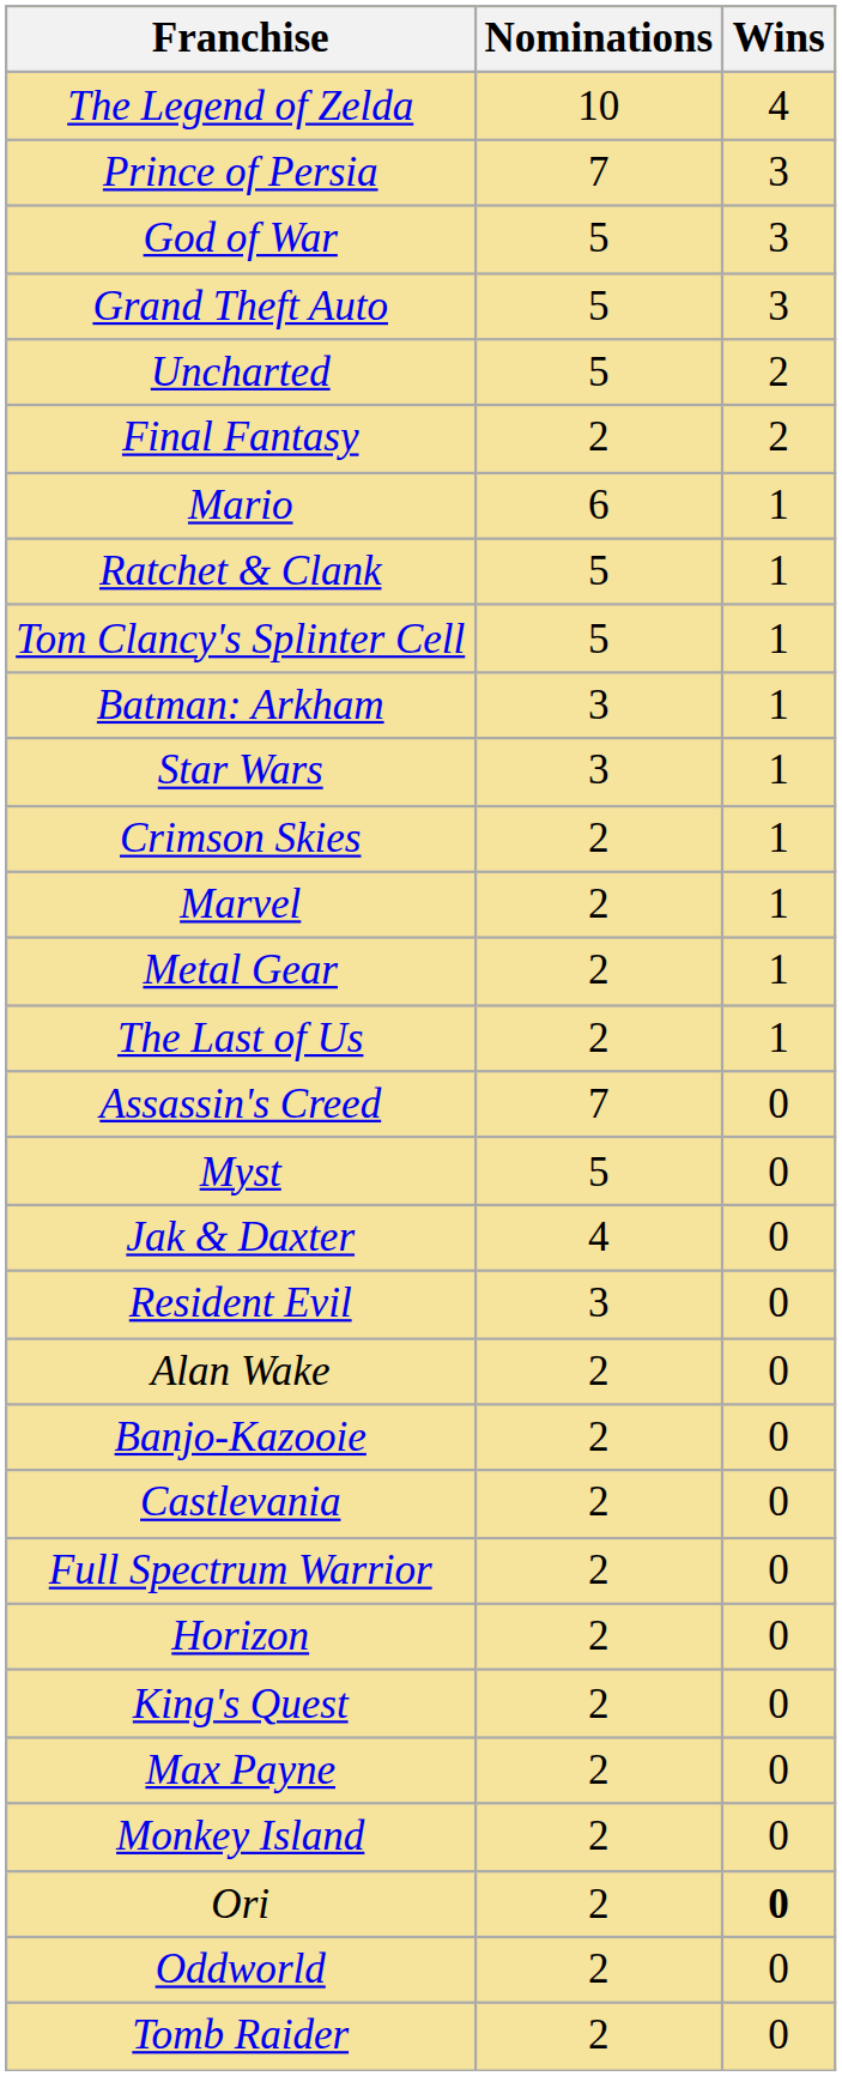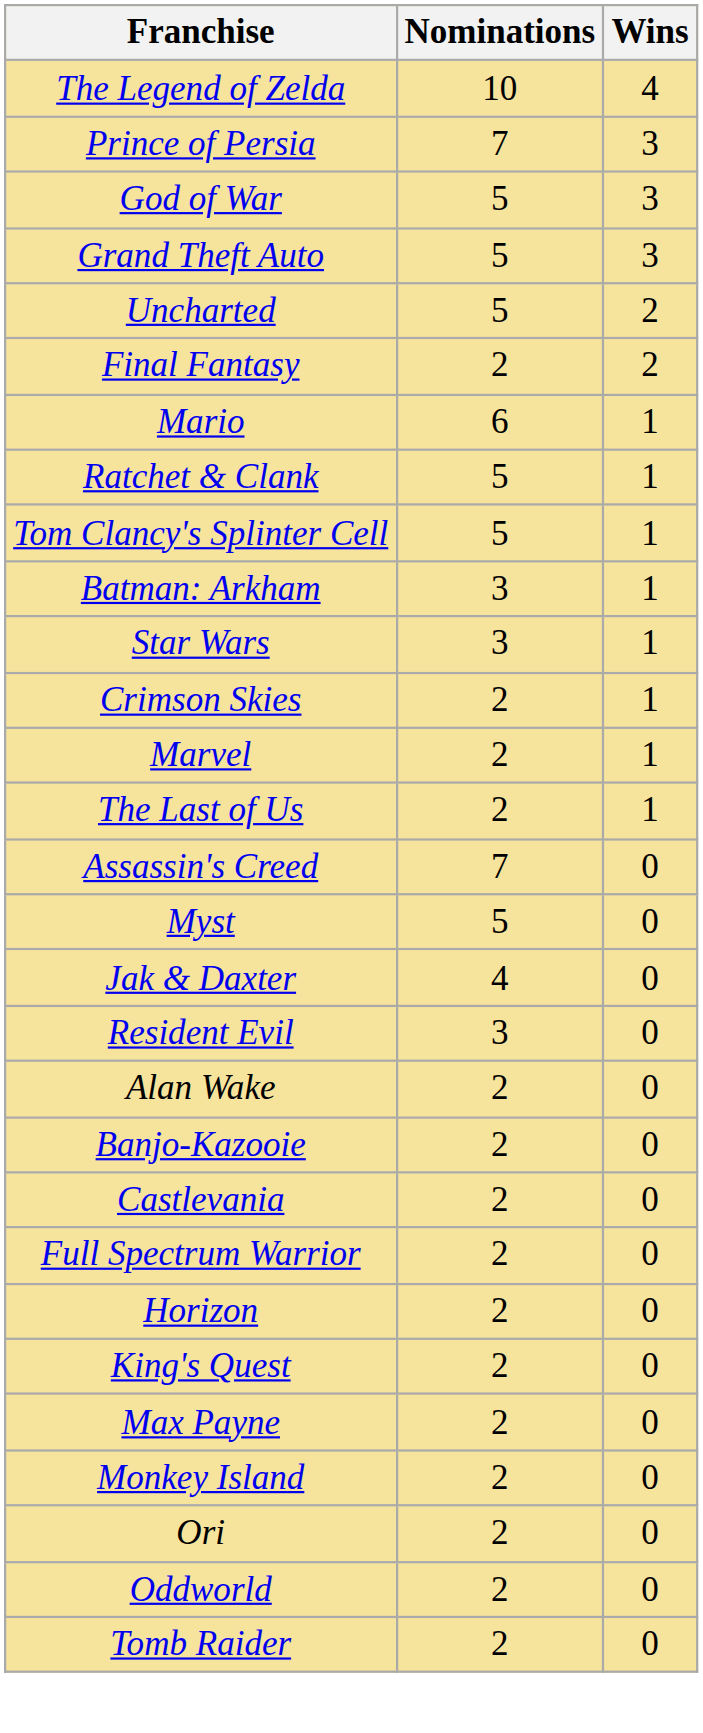- row: Metal Gear | 2 | 1
Ori | Wins: bold -> normal
